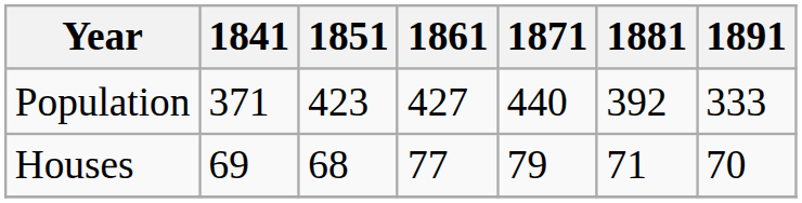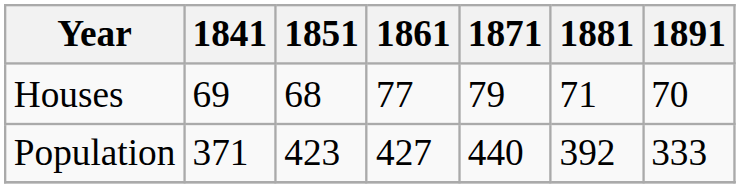rows swapped: Population <-> Houses
